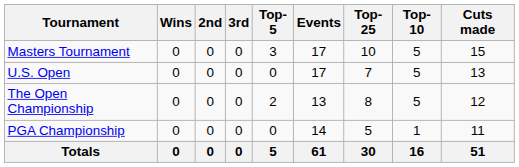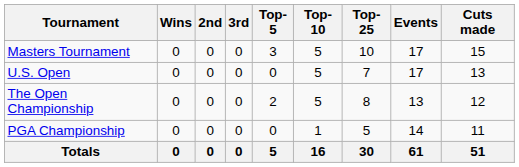columns swapped: Top-10 <-> Events
